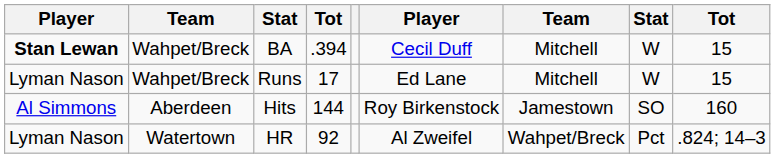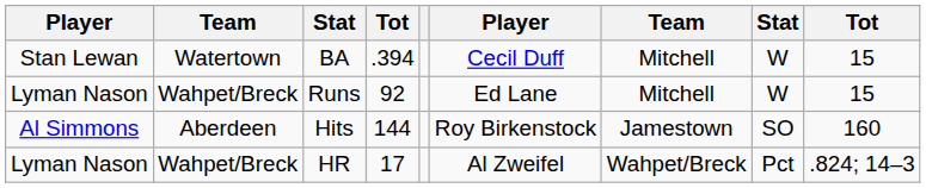BA | column 1: bold -> normal
BA | column 2: Wahpet/Breck -> Watertown
Runs | column 4: 17 -> 92
HR | column 2: Watertown -> Wahpet/Breck
HR | column 4: 92 -> 17
